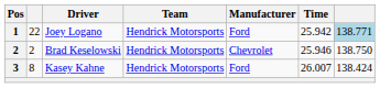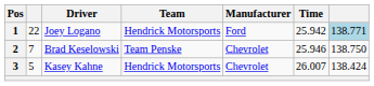Brad Keselowski | column 2: 2 -> 7
Brad Keselowski | Team: Hendrick Motorsports -> Team Penske
Kasey Kahne | column 2: 8 -> 5
Kasey Kahne | Manufacturer: Ford -> Chevrolet
